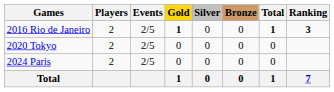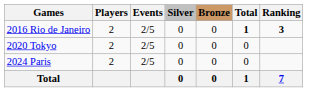- column: Gold | 1 | 0 | 0 | 1
